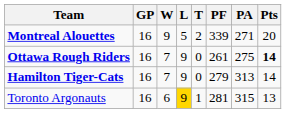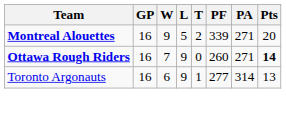Ottawa Rough Riders | PF: 261 -> 260
Ottawa Rough Riders | PA: 275 -> 271
- row: Hamilton Tiger-Cats | 16 | 7 | 9 | 0 | 279 | 313 | 14
Toronto Argonauts | L: gold background -> no background
Toronto Argonauts | PF: 281 -> 277
Toronto Argonauts | PA: 315 -> 314
